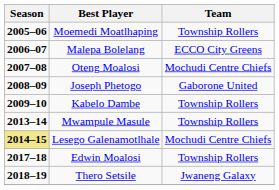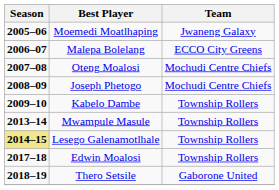Moemedi Moatlhaping | Team: Township Rollers -> Jwaneng Galaxy
Joseph Phetogo | Team: Gaborone United -> Mochudi Centre Chiefs
Lesego Galenamotlhale | Team: Mochudi Centre Chiefs -> Township Rollers
Thero Setsile | Team: Jwaneng Galaxy -> Gaborone United
